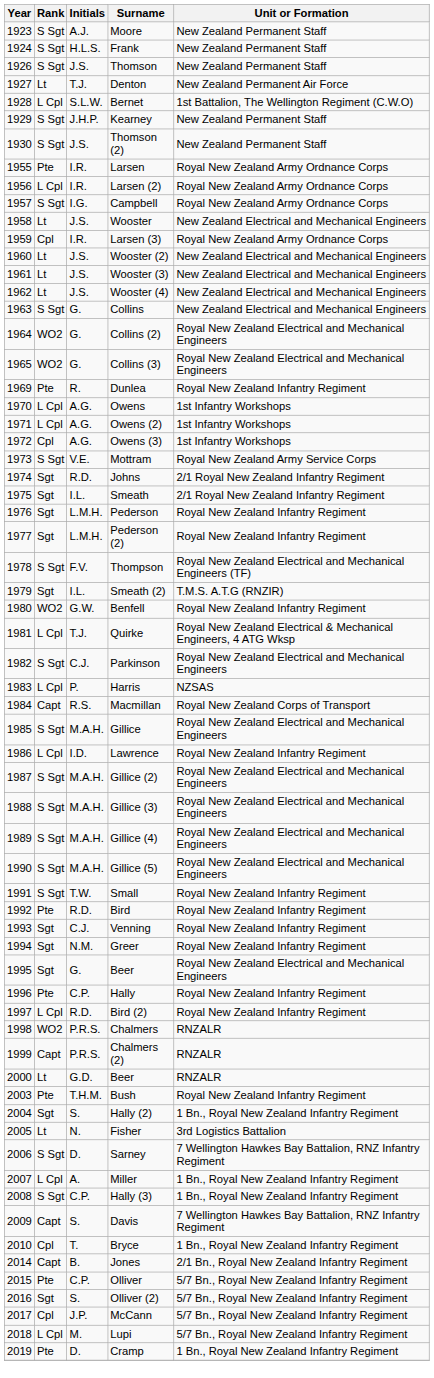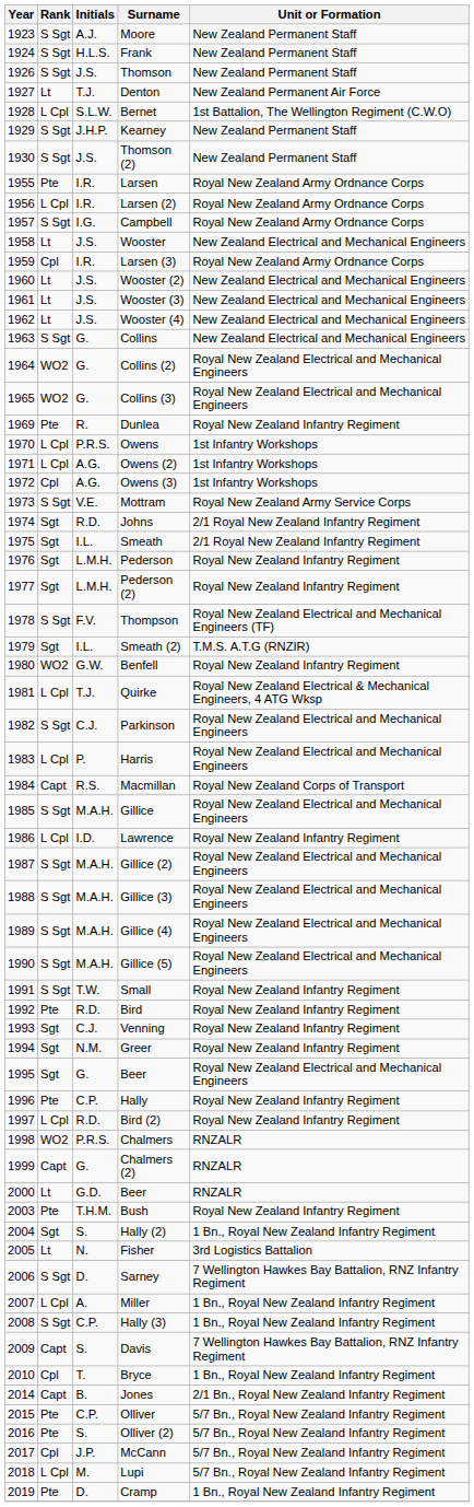Owens | Initials: A.G. -> P.R.S.
Harris | Unit or Formation: NZSAS -> Royal New Zealand Electrical and Mechanical Engineers
Chalmers (2) | Initials: P.R.S. -> G.
Olliver (2) | Rank: Sgt -> Pte
